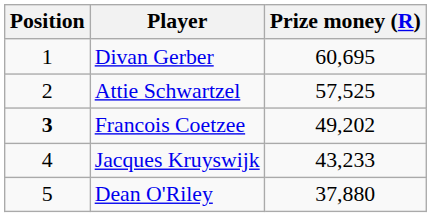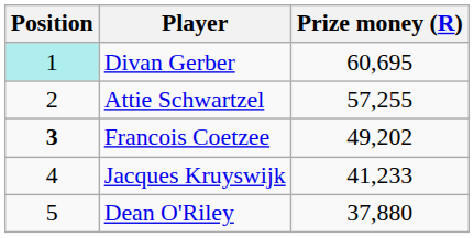Divan Gerber | Position: no background -> paleturquoise background
Attie Schwartzel | Prize money (R): 57,525 -> 57,255
Jacques Kruyswijk | Prize money (R): 43,233 -> 41,233
